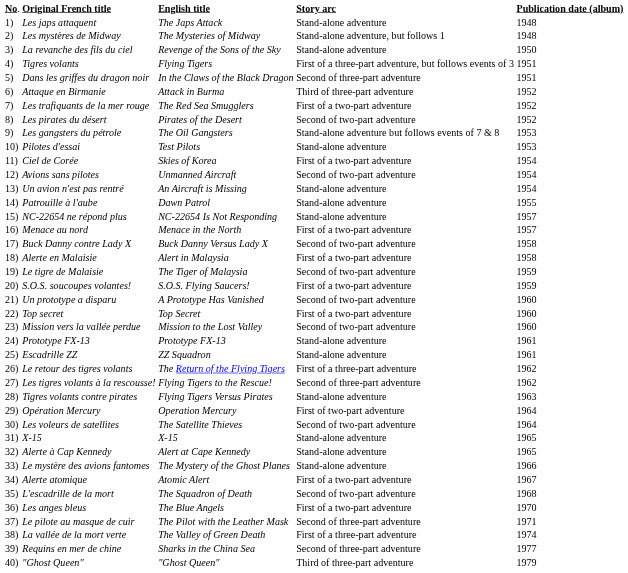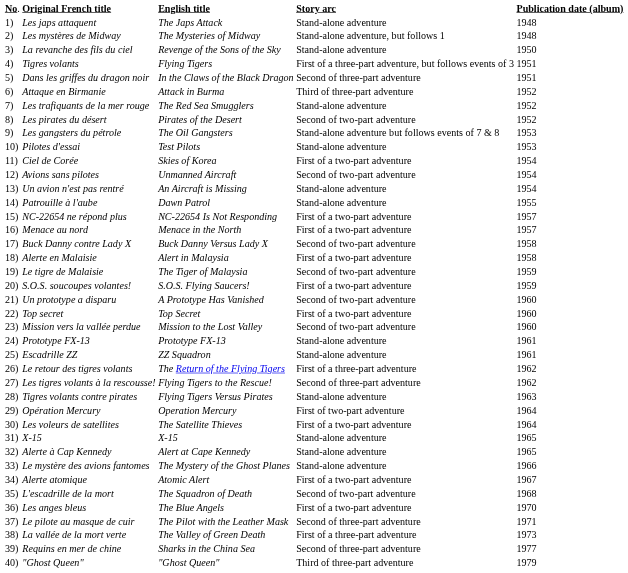Les trafiquants de la mer rouge | column 4: First of a two-part adventure -> Stand-alone adventure
NC-22654 ne répond plus | column 4: Stand-alone adventure -> First of a two-part adventure
Les voleurs de satellites | column 4: Second of two-part adventure -> First of a two-part adventure
La vallée de la mort verte | column 5: 1974 -> 1973
